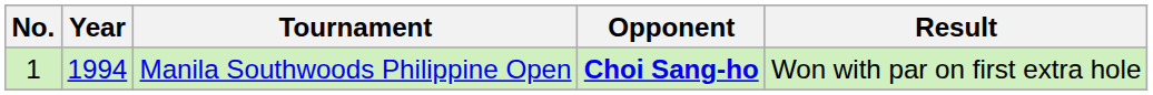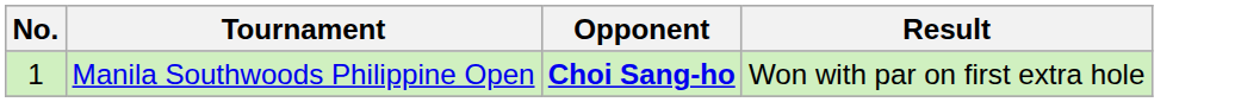- column: Year | 1994
